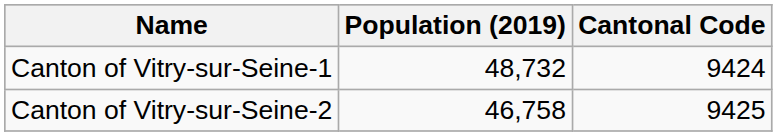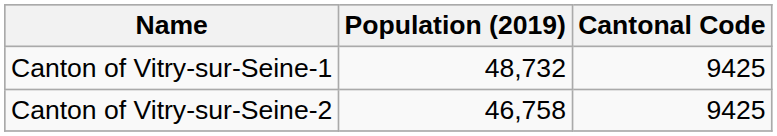Canton of Vitry-sur-Seine-1 | Cantonal Code: 9424 -> 9425
